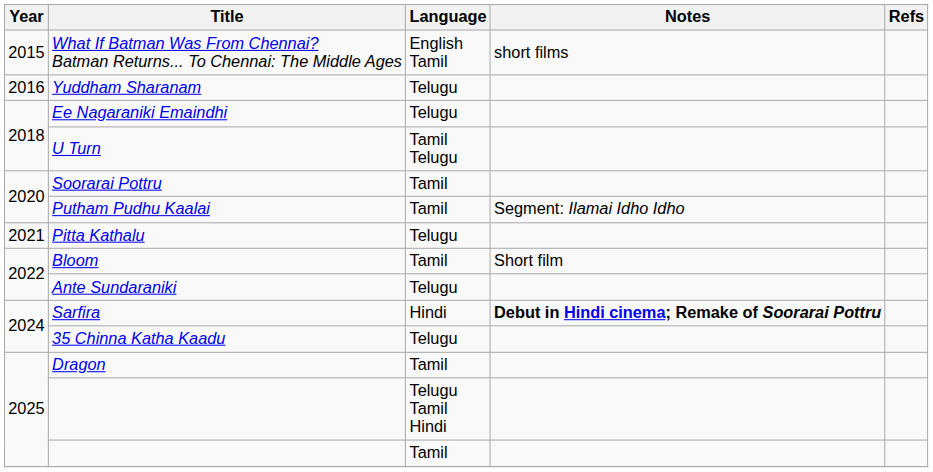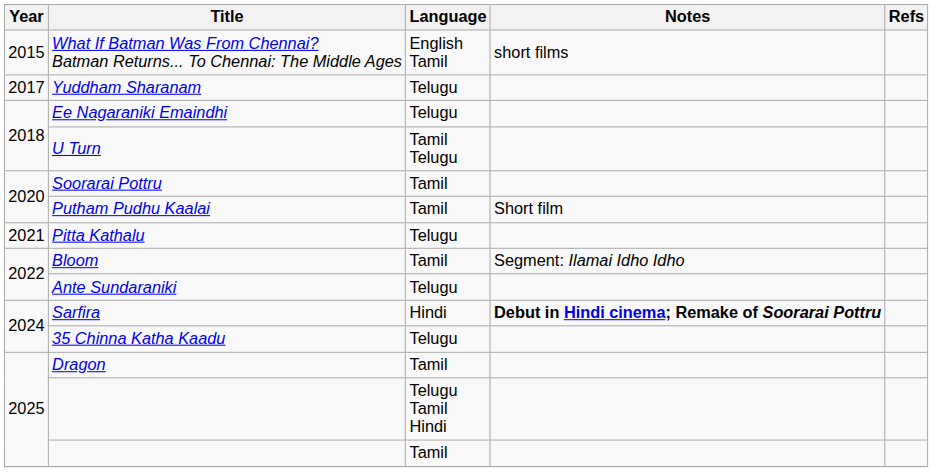Yuddham Sharanam | Year: 2016 -> 2017
Putham Pudhu Kaalai | Notes: Segment: Ilamai Idho Idho -> Short film
Bloom | Notes: Short film -> Segment: Ilamai Idho Idho
